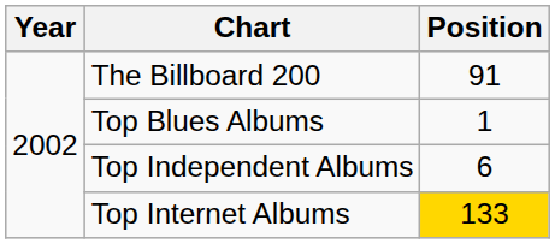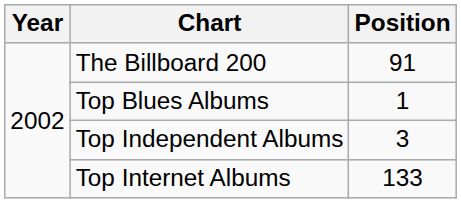Top Independent Albums | Position: 6 -> 3
Top Internet Albums | Position: gold background -> no background
